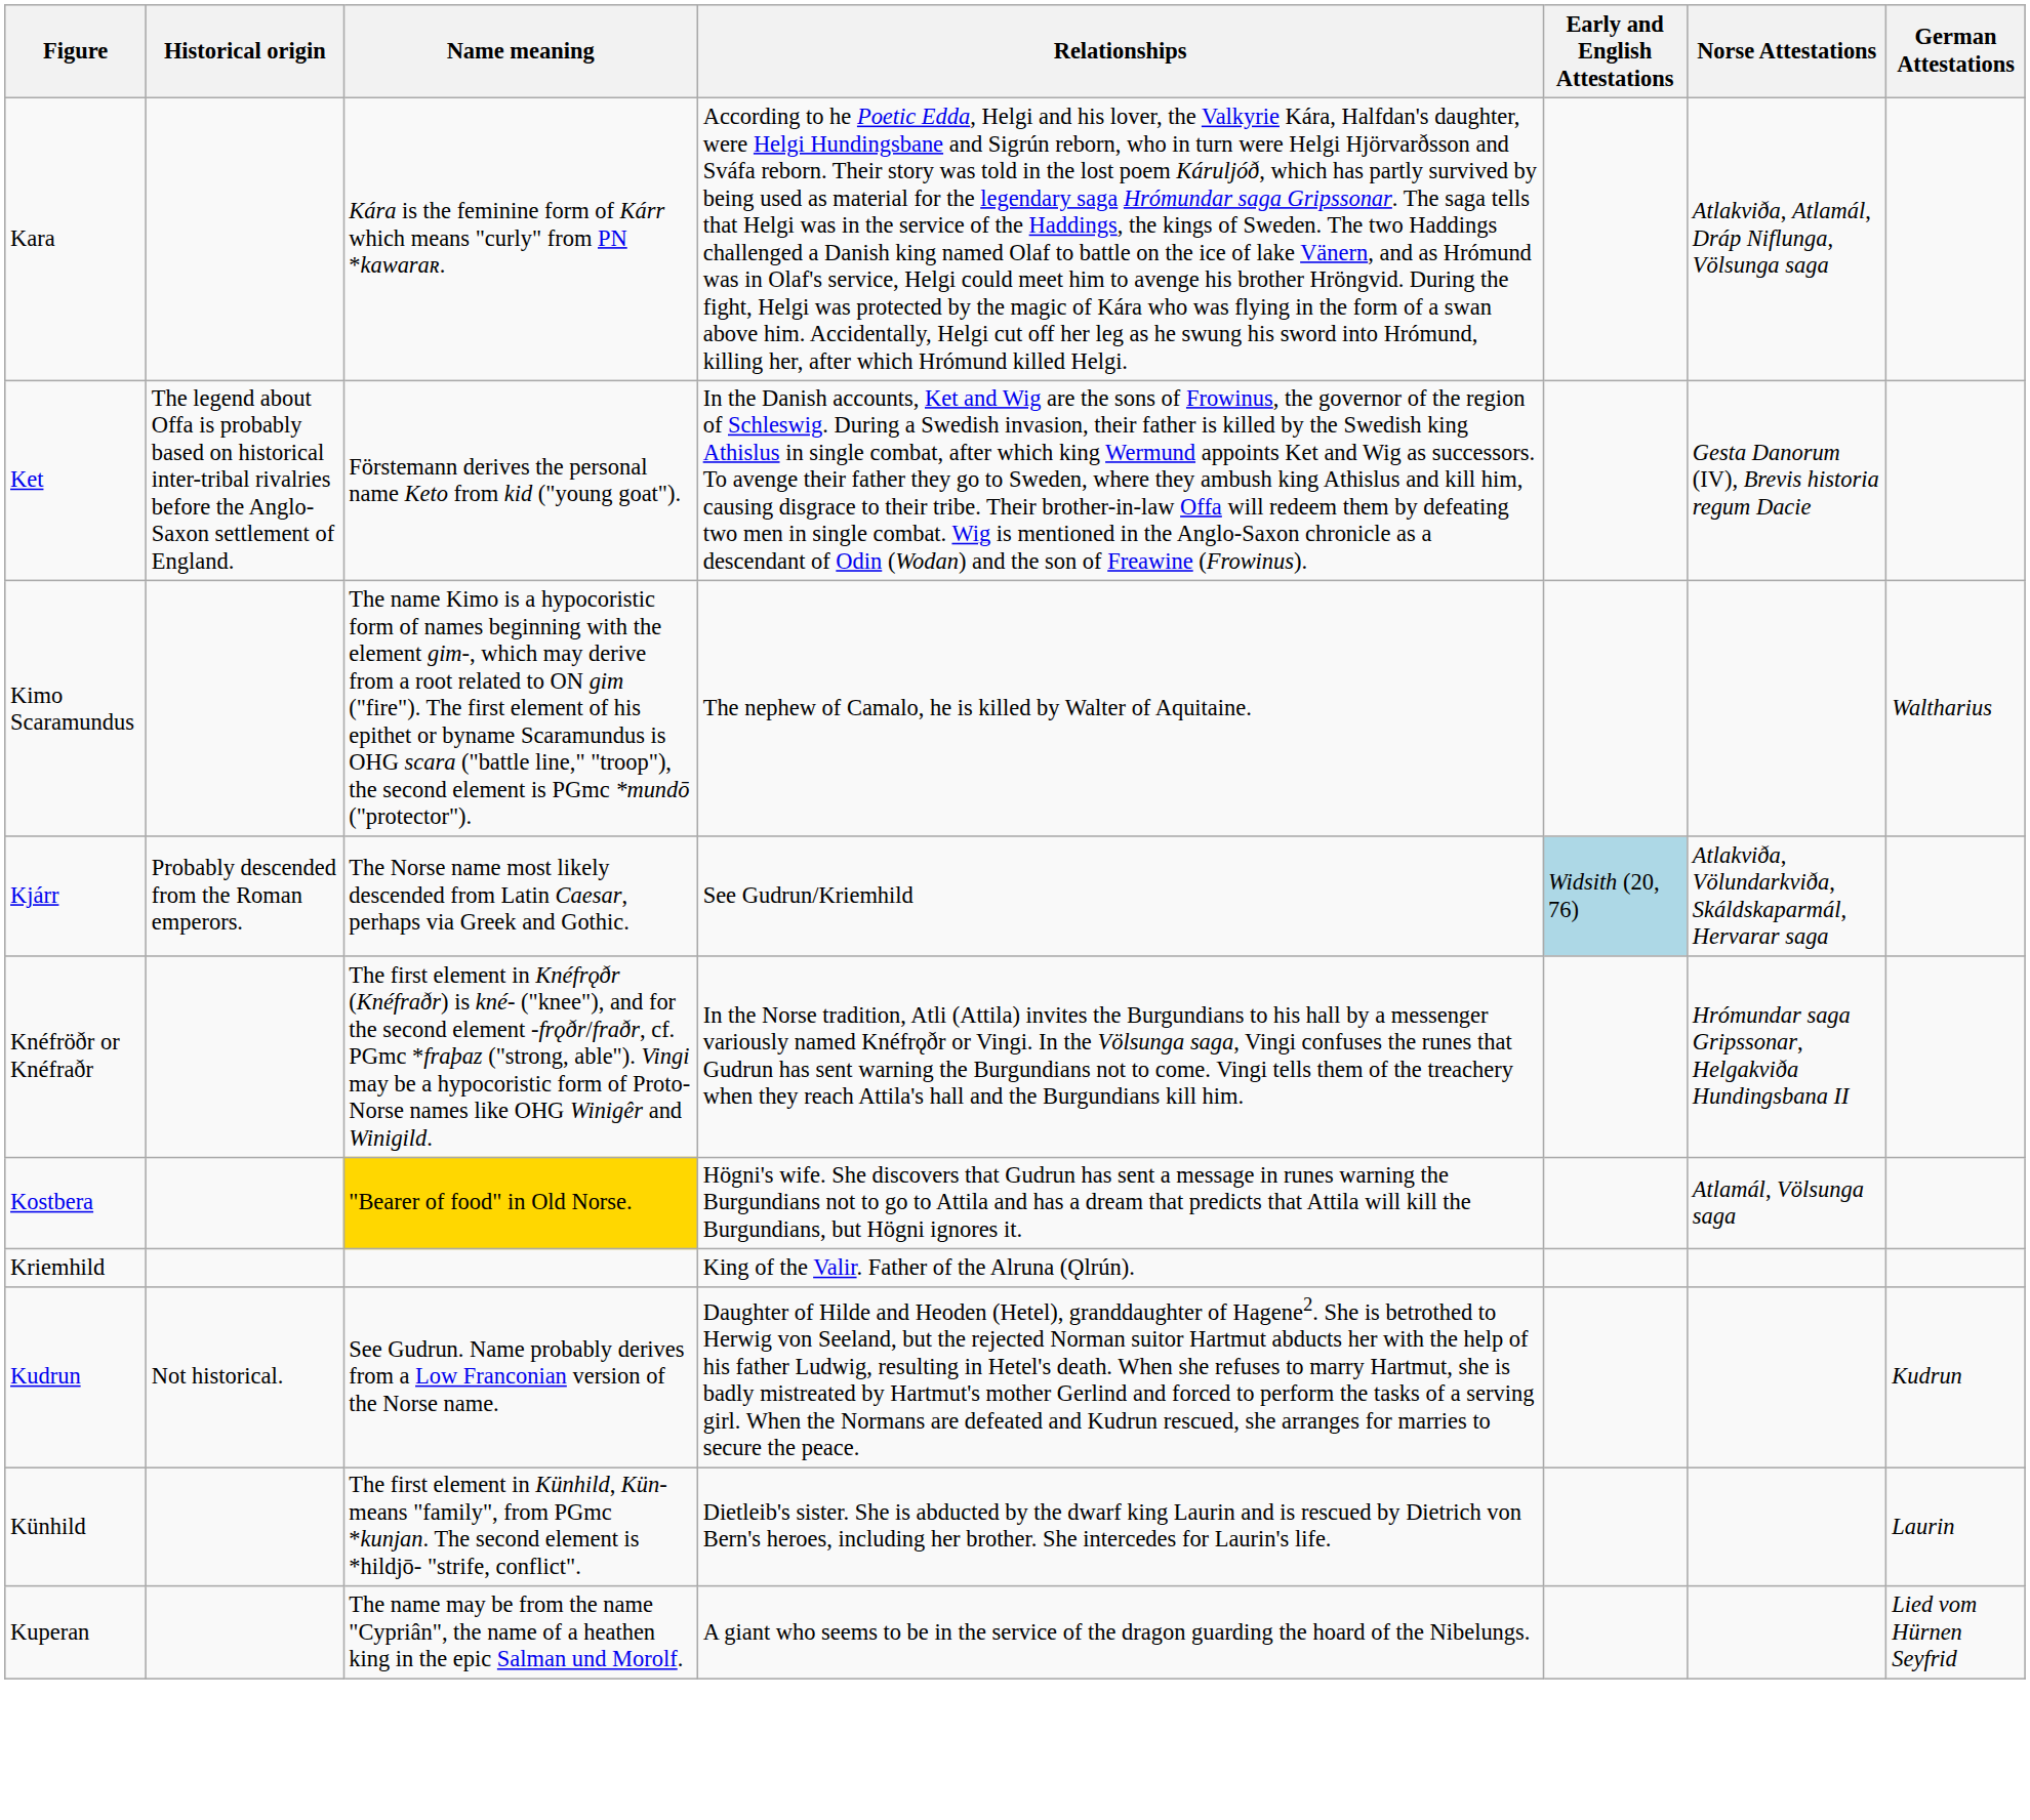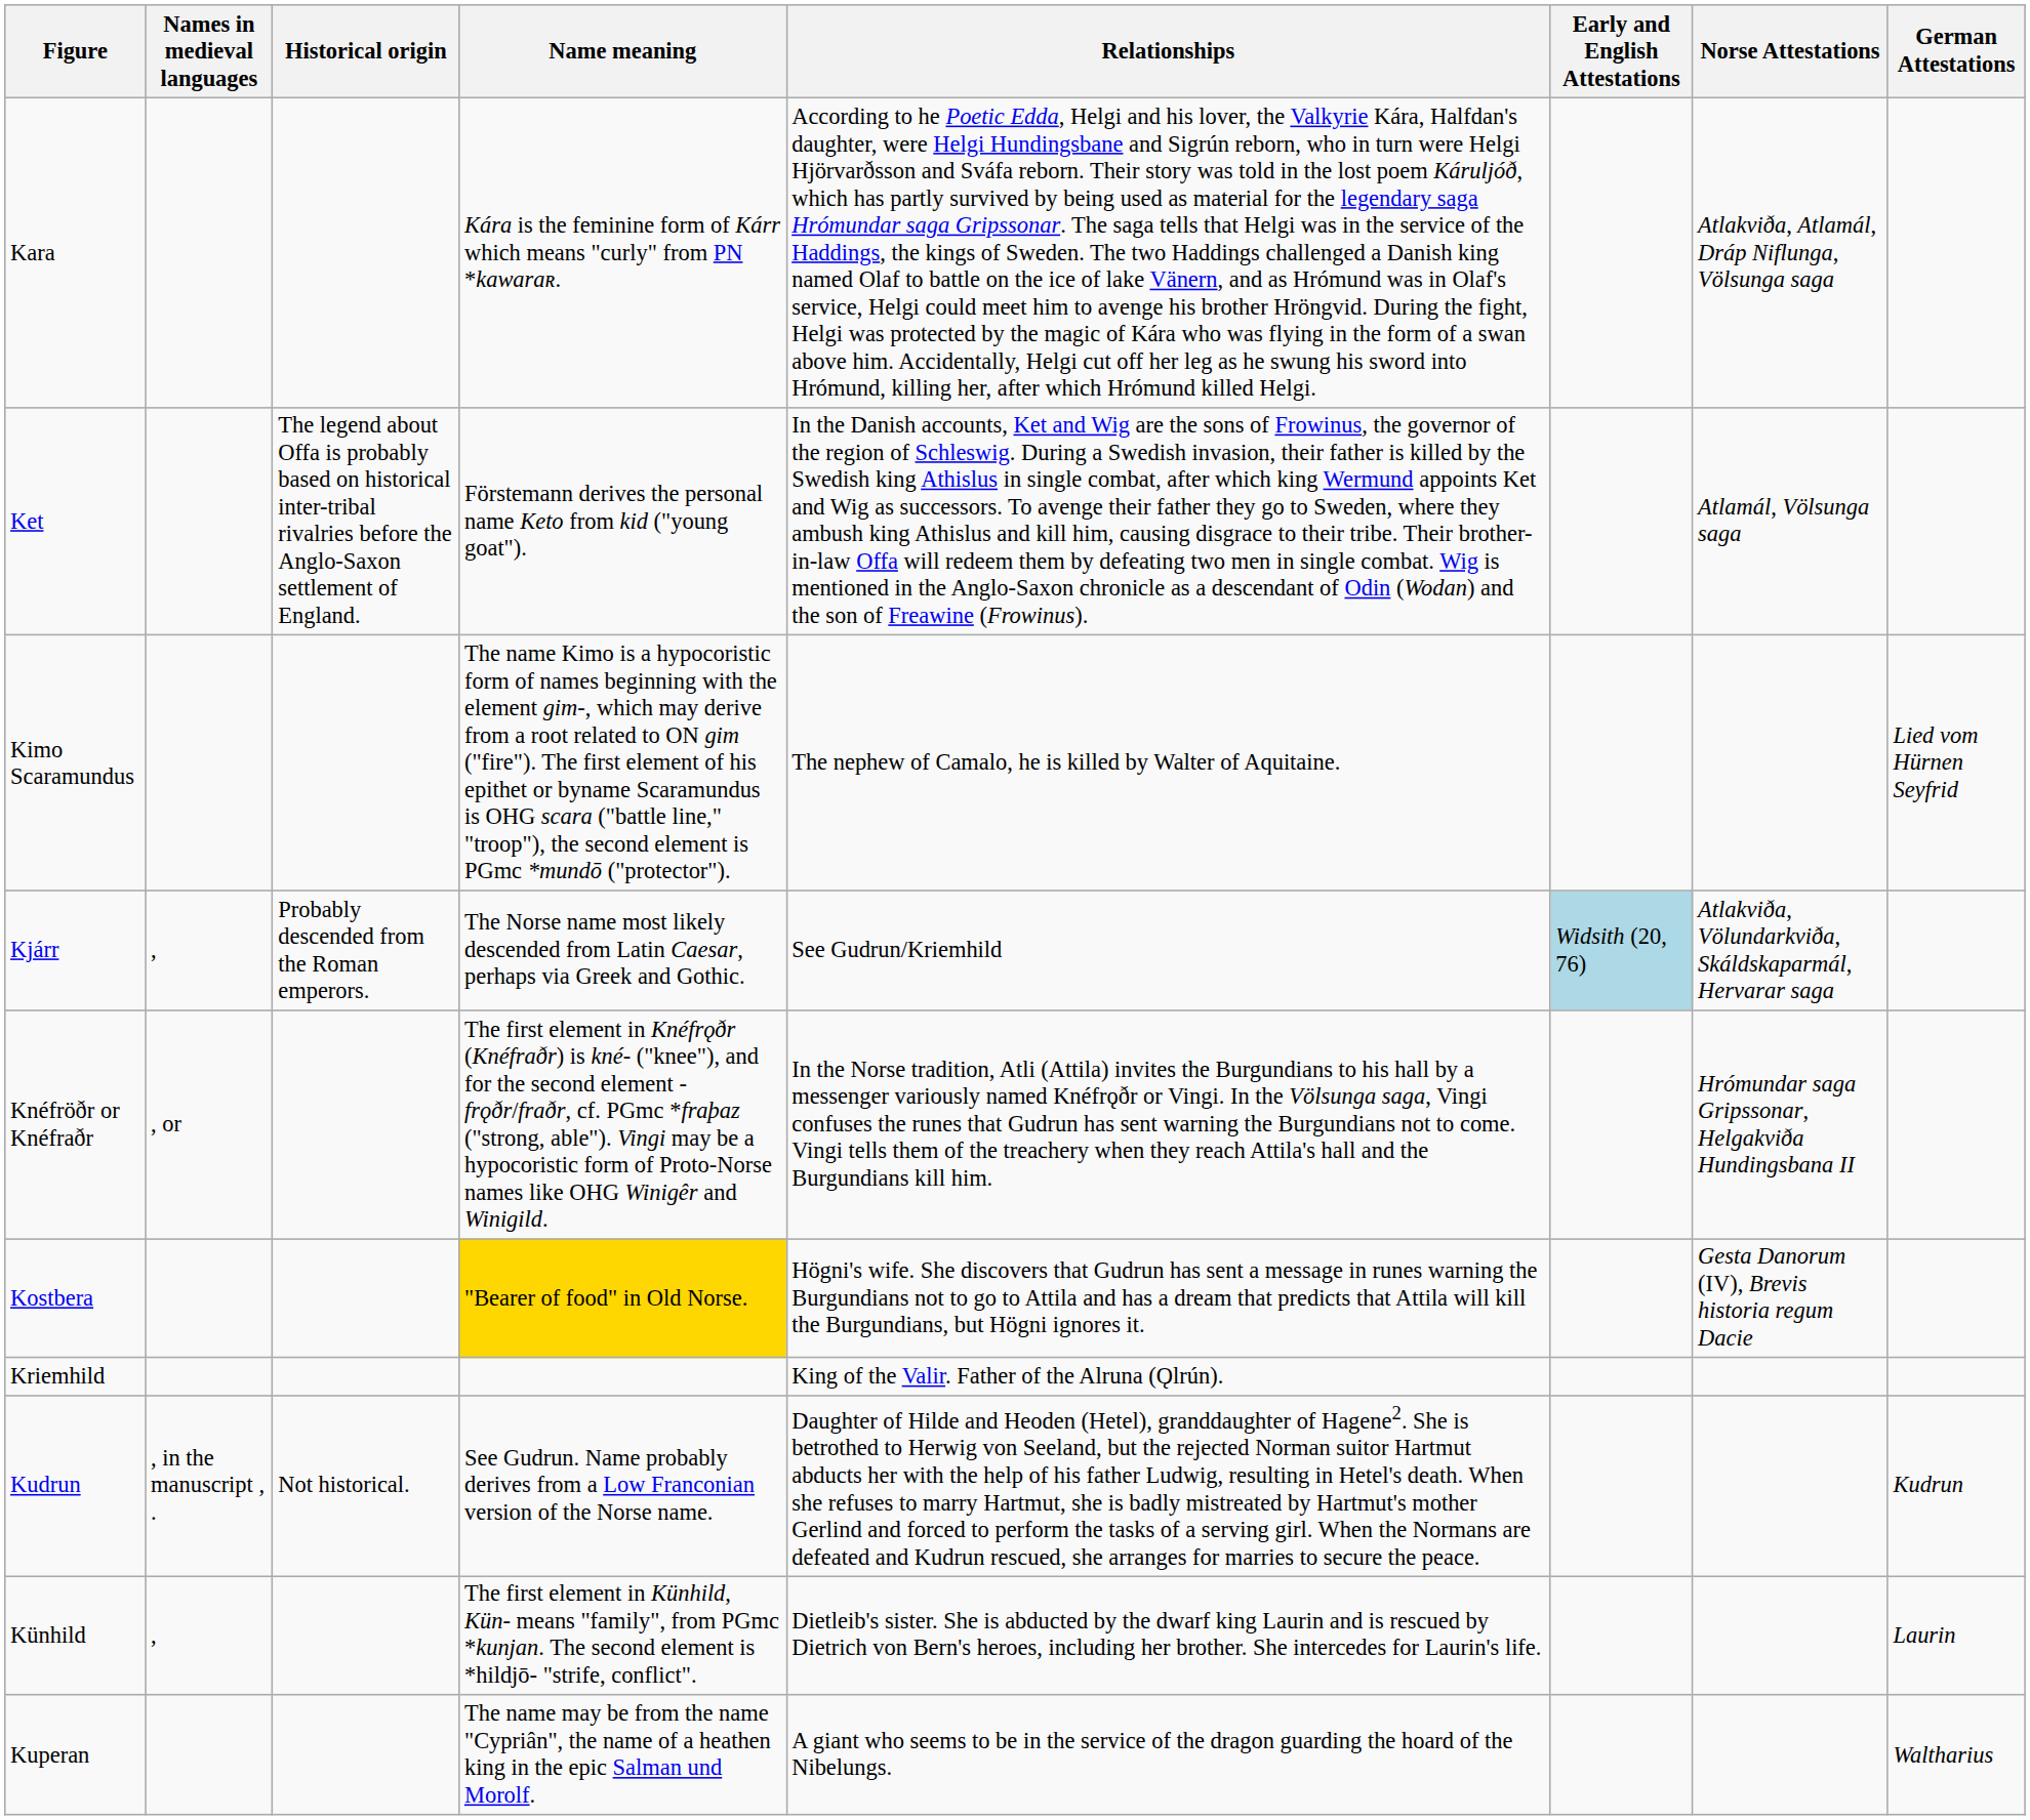+ column: Names in medieval languages | , | , or | , in the manuscript , . | ,
Ket | Norse Attestations: Gesta Danorum (IV), Brevis historia regum Dacie -> Atlamál, Völsunga saga
Kimo Scaramundus | German Attestations: Waltharius -> Lied vom Hürnen Seyfrid
Kostbera | Norse Attestations: Atlamál, Völsunga saga -> Gesta Danorum (IV), Brevis historia regum Dacie
Kuperan | German Attestations: Lied vom Hürnen Seyfrid -> Waltharius
